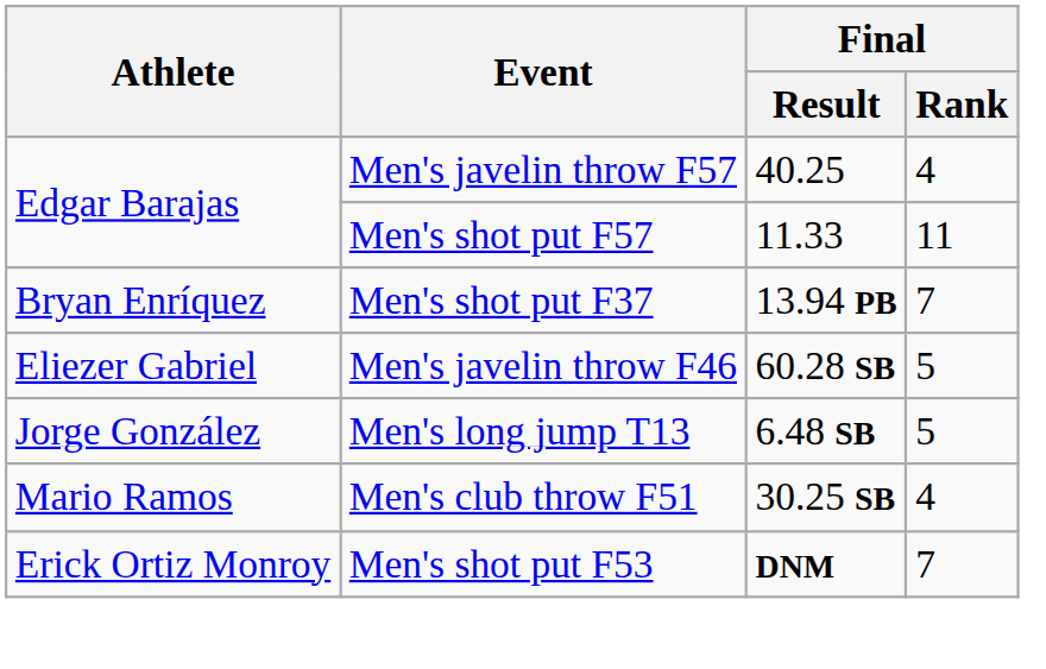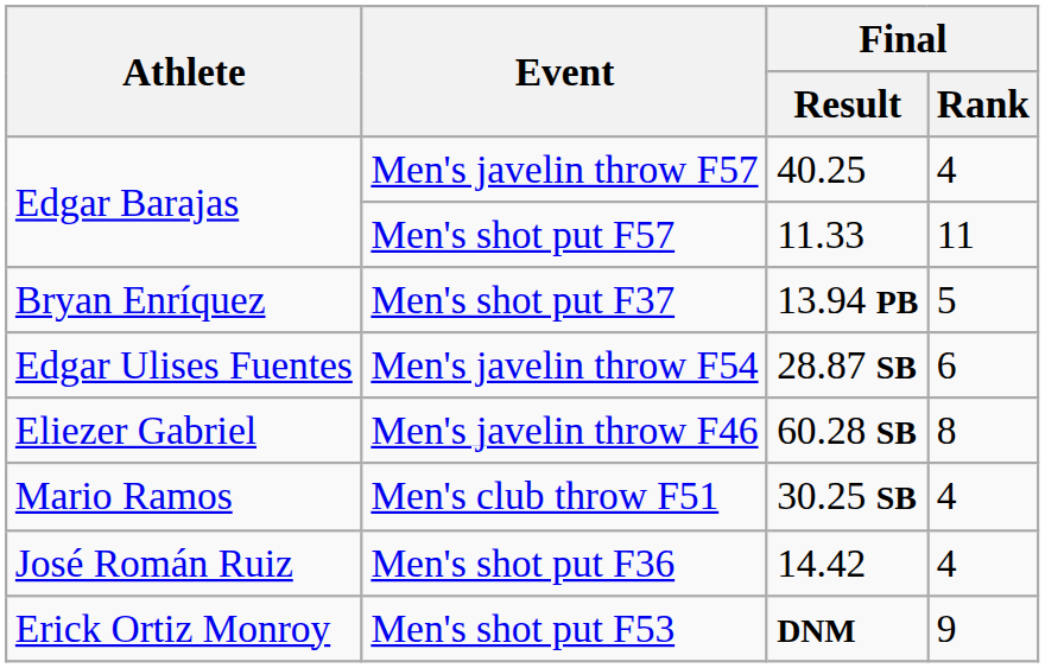Men's shot put F37 | Final / Rank: 7 -> 5
+ row: Edgar Ulises Fuentes | Men's javelin throw F54 | 28.87 SB | 6
Men's javelin throw F46 | Final / Rank: 5 -> 8
- row: Jorge González | Men's long jump T13 | 6.48 SB | 5
+ row: José Román Ruiz | Men's shot put F36 | 14.42 | 4
Men's shot put F53 | Final / Rank: 7 -> 9
